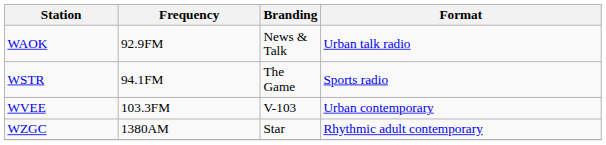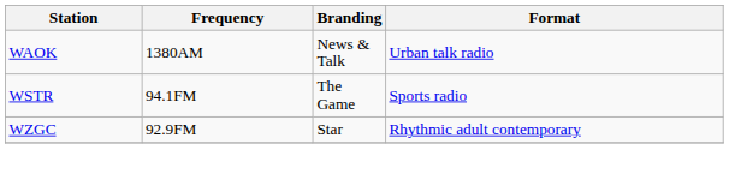WAOK | Frequency: 92.9FM -> 1380AM
- row: WVEE | 103.3FM | V-103 | Urban contemporary
WZGC | Frequency: 1380AM -> 92.9FM
